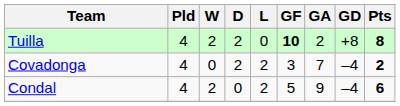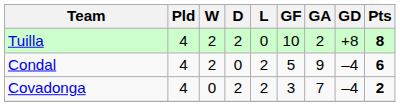Tuilla | GF: bold -> normal
rows swapped: Condal <-> Covadonga
